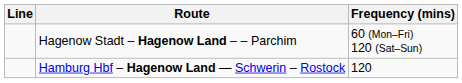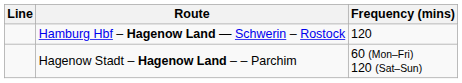rows swapped: Hamburg Hbf – Hagenow Land — Schwerin – Rostock <-> Hagenow Stadt – Hagenow Land – – Parchim
